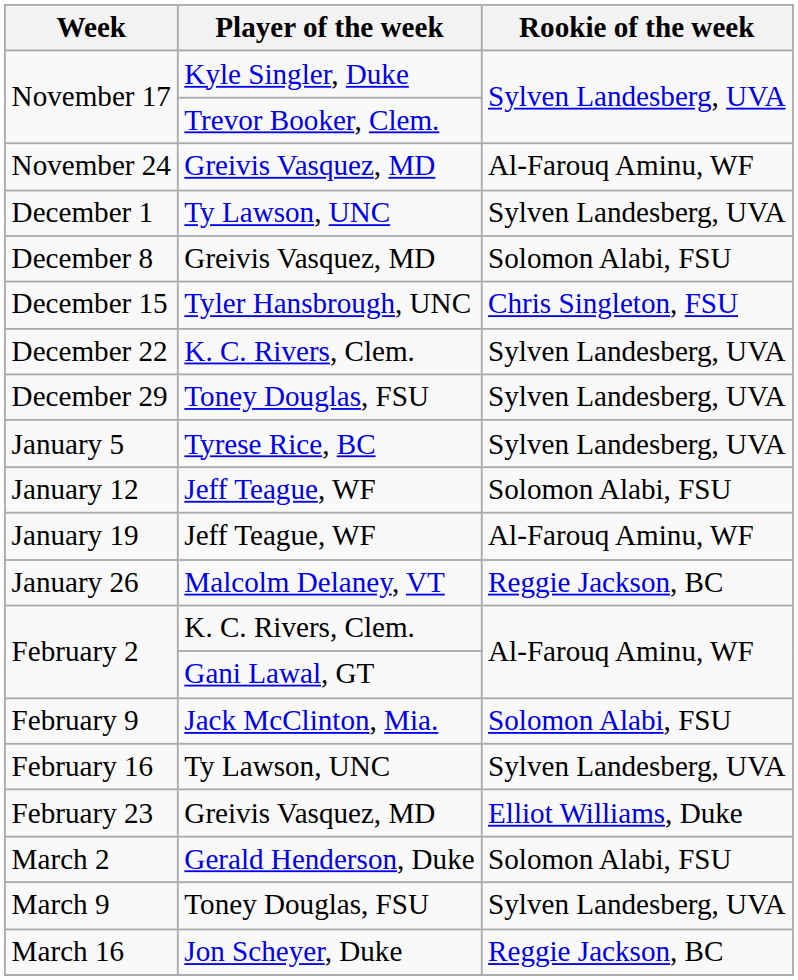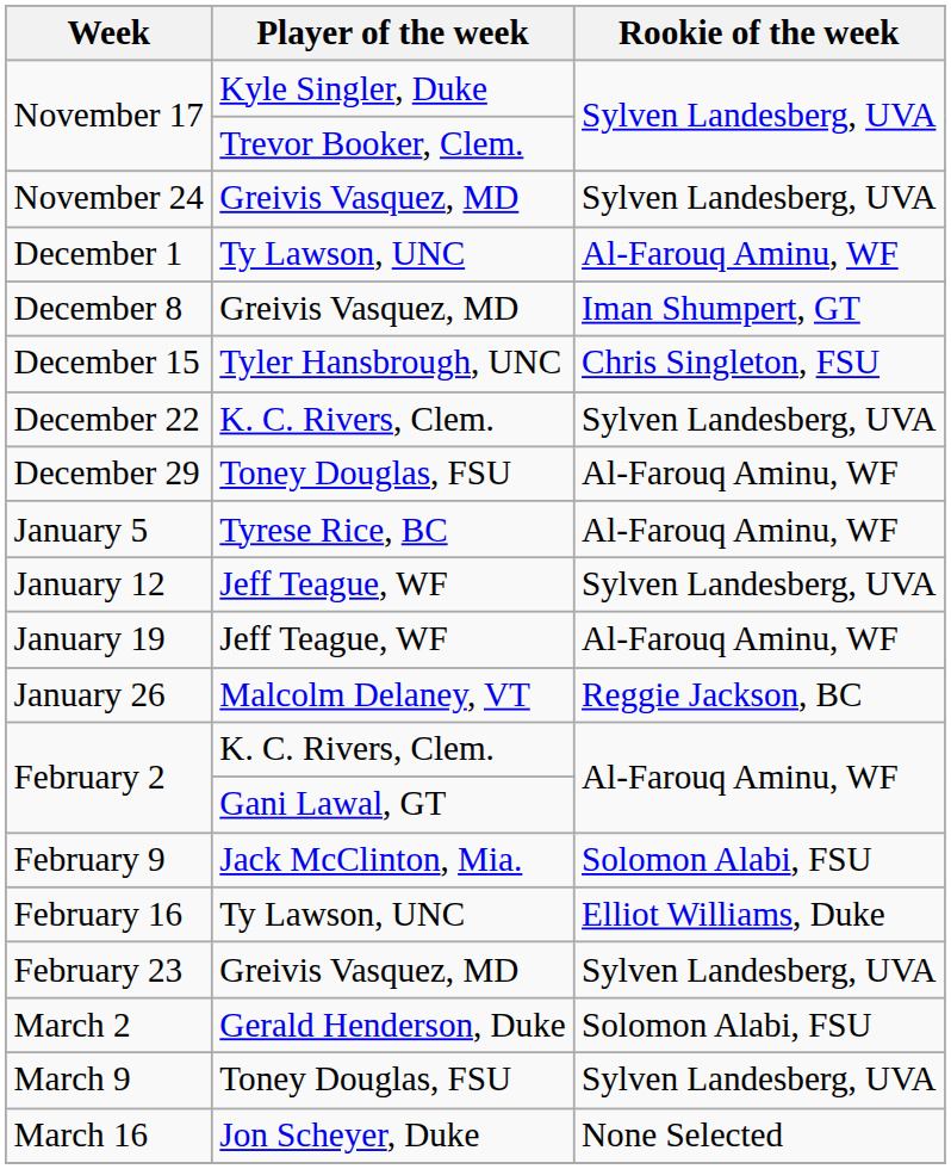November 24 | Rookie of the week: Al-Farouq Aminu, WF -> Sylven Landesberg, UVA
December 1 | Rookie of the week: Sylven Landesberg, UVA -> Al-Farouq Aminu, WF
December 8 | Rookie of the week: Solomon Alabi, FSU -> Iman Shumpert, GT
December 29 | Rookie of the week: Sylven Landesberg, UVA -> Al-Farouq Aminu, WF
January 5 | Rookie of the week: Sylven Landesberg, UVA -> Al-Farouq Aminu, WF
January 12 | Rookie of the week: Solomon Alabi, FSU -> Sylven Landesberg, UVA
February 16 | Rookie of the week: Sylven Landesberg, UVA -> Elliot Williams, Duke
February 23 | Rookie of the week: Elliot Williams, Duke -> Sylven Landesberg, UVA
March 16 | Rookie of the week: Reggie Jackson, BC -> None Selected
